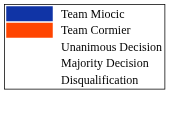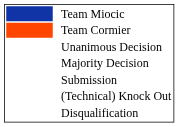+ row: Submission
+ row: (Technical) Knock Out
